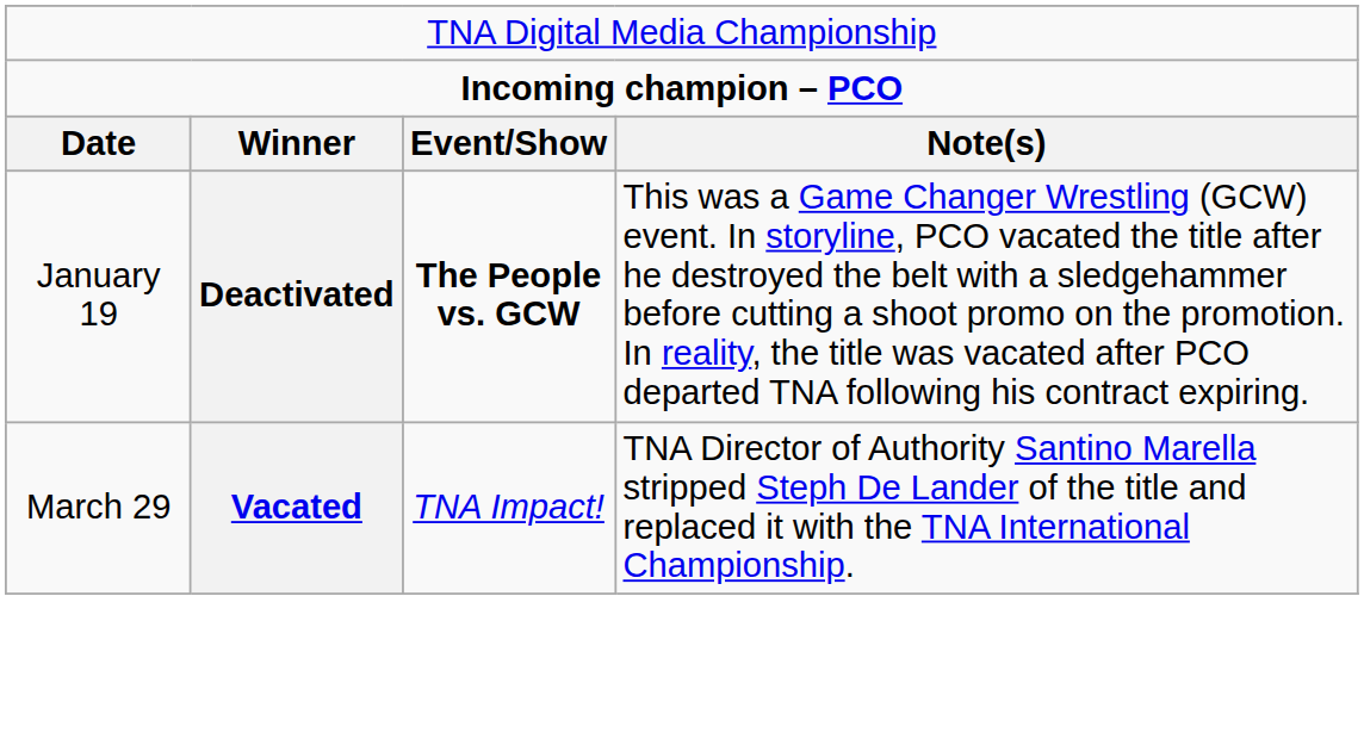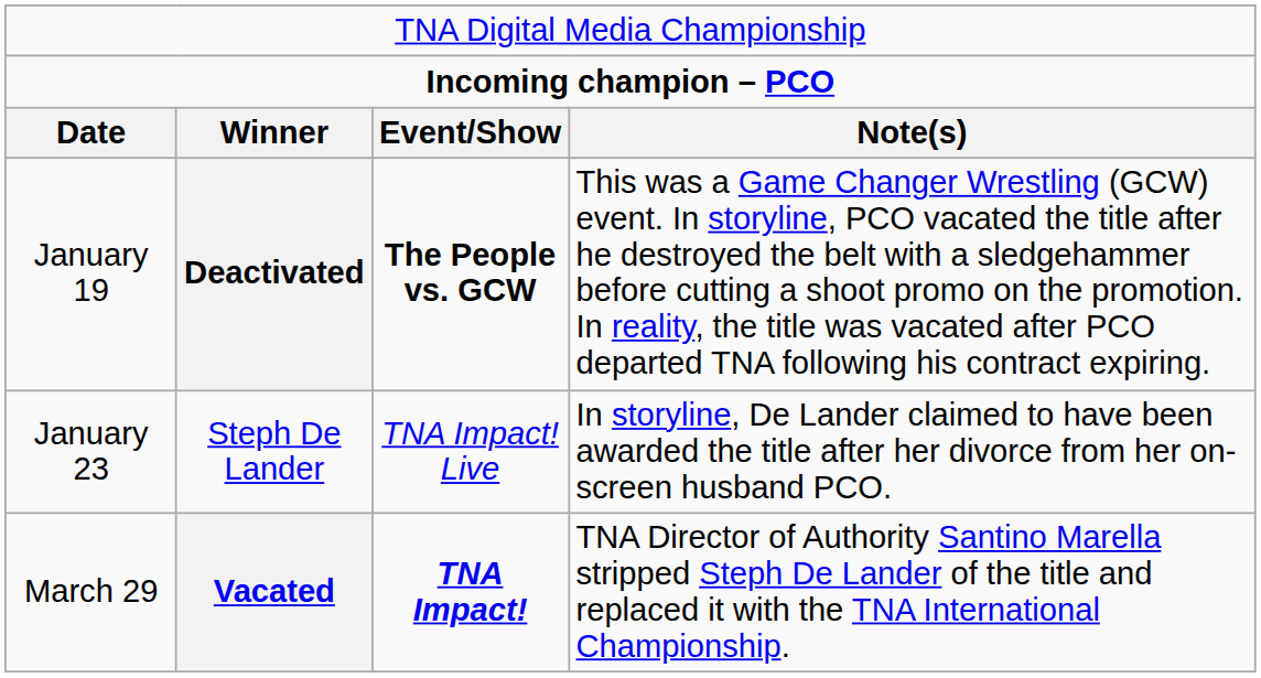+ row: January 23 | Steph De Lander | TNA Impact! Live | In storyline, De Lander claimed to have been awarded the title after her divorce from her on-screen husband PCO.
March 29 | column 3: normal -> bold
